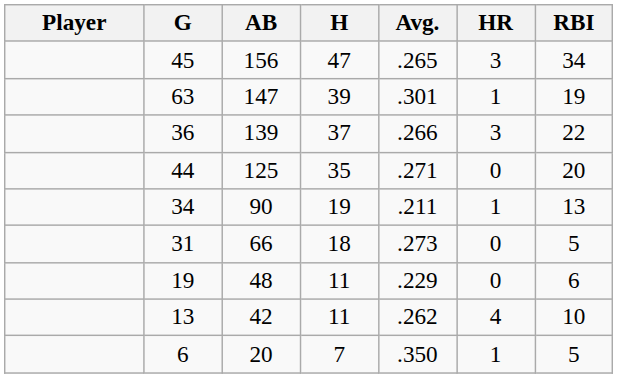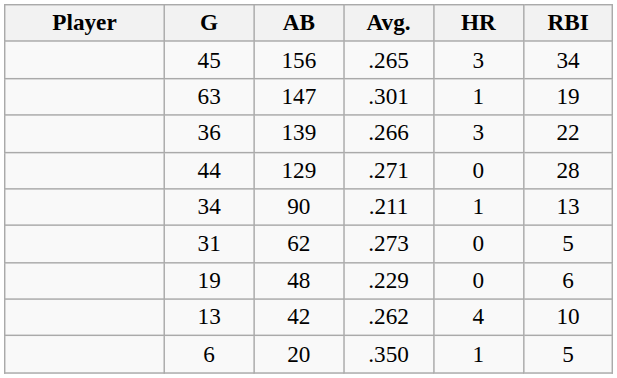- column: H | 47 | 39 | 37 | 35 | 19 | 18 | 11 | 11 | 7
44 | AB: 125 -> 129
44 | RBI: 20 -> 28
31 | AB: 66 -> 62
